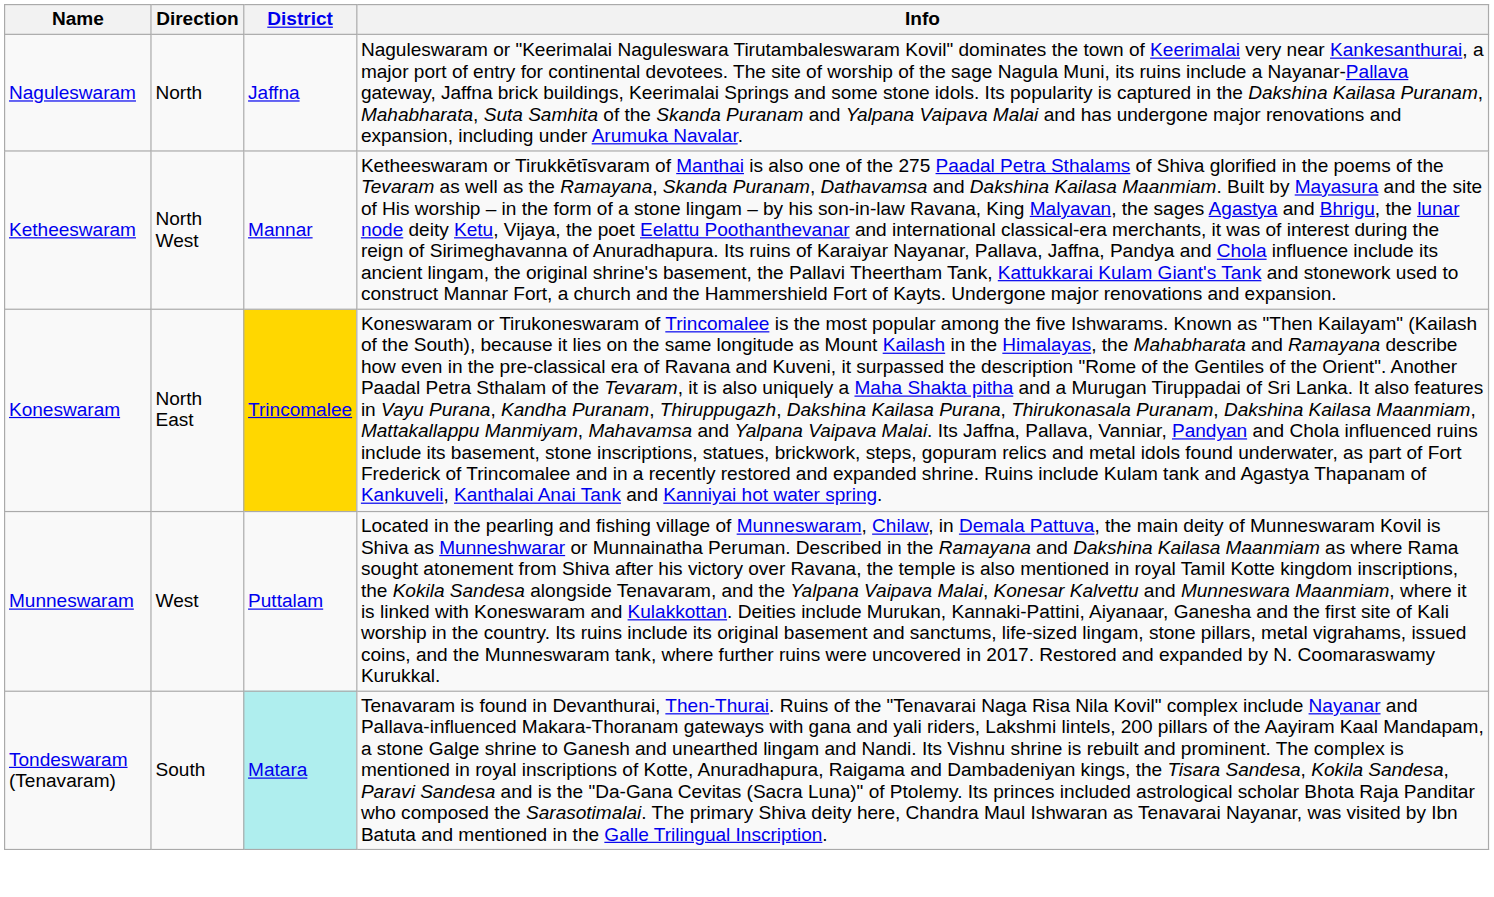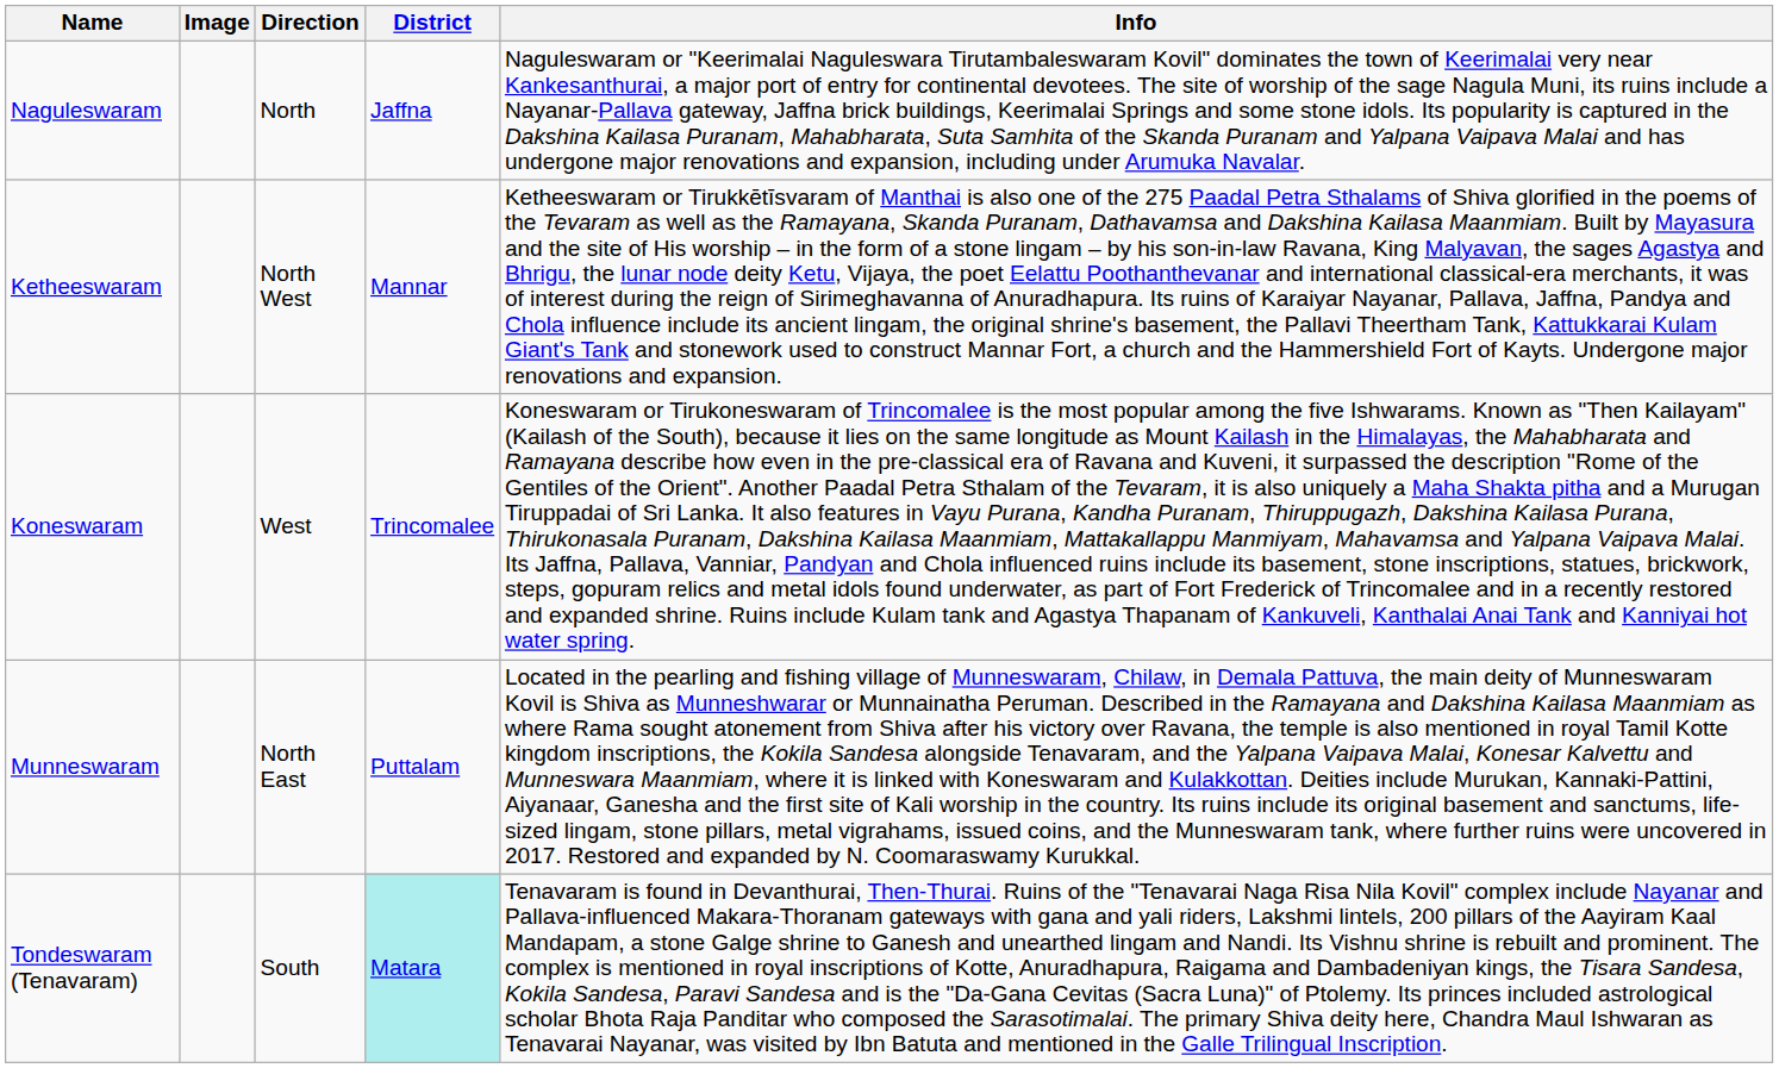+ column: Image
Koneswaram | Direction: North East -> West
Koneswaram | District: gold background -> no background
Munneswaram | Direction: West -> North East
